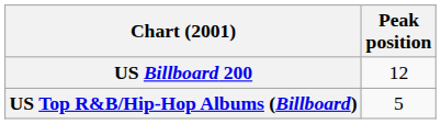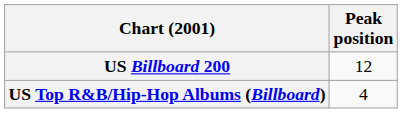US Top R&B/Hip-Hop Albums (Billboard) | Peak position: 5 -> 4
